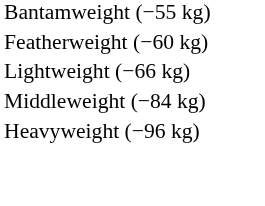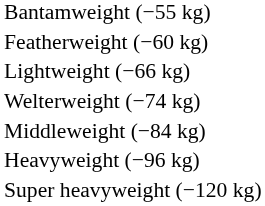+ row: Welterweight (−74 kg)
+ row: Super heavyweight (−120 kg)
